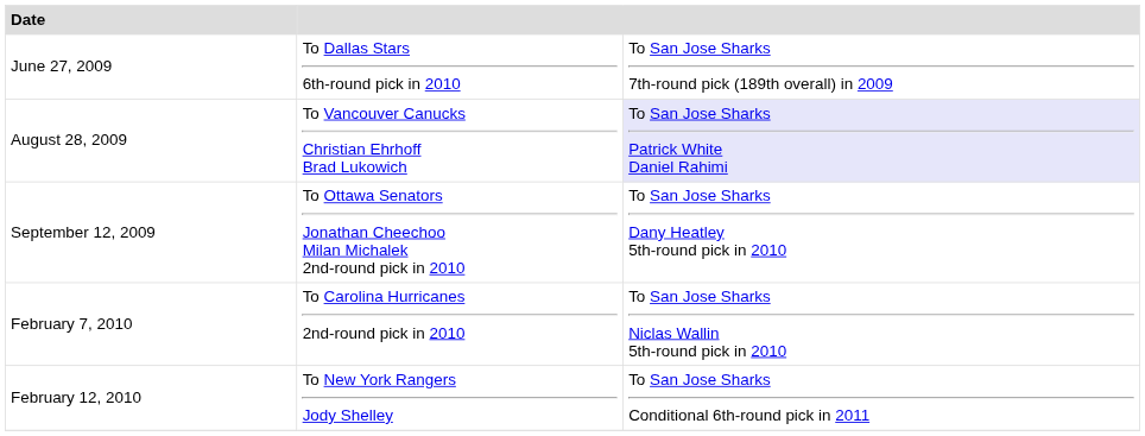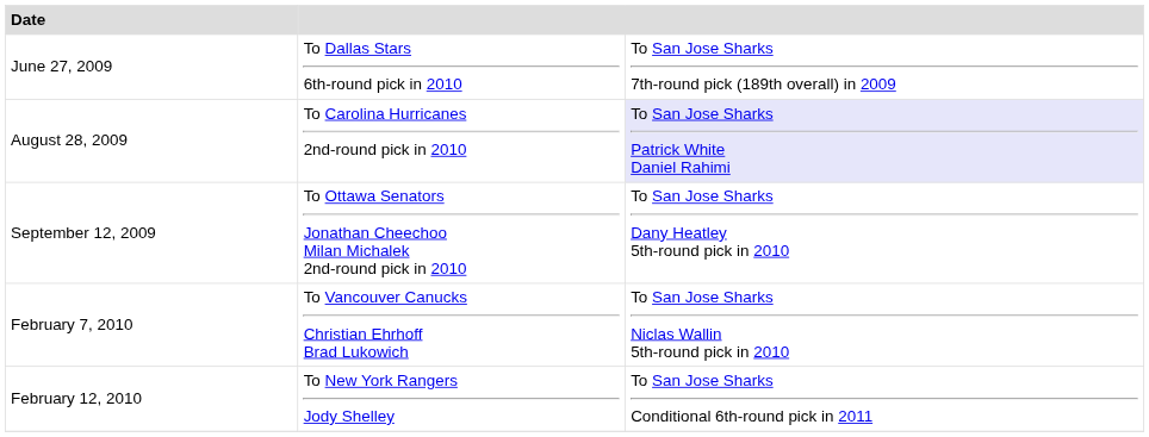August 28, 2009 | column 2: To Vancouver Canucks Christian Ehrhoff Brad Lukowich -> To Carolina Hurricanes 2nd-round pick in 2010
February 7, 2010 | column 2: To Carolina Hurricanes 2nd-round pick in 2010 -> To Vancouver Canucks Christian Ehrhoff Brad Lukowich
